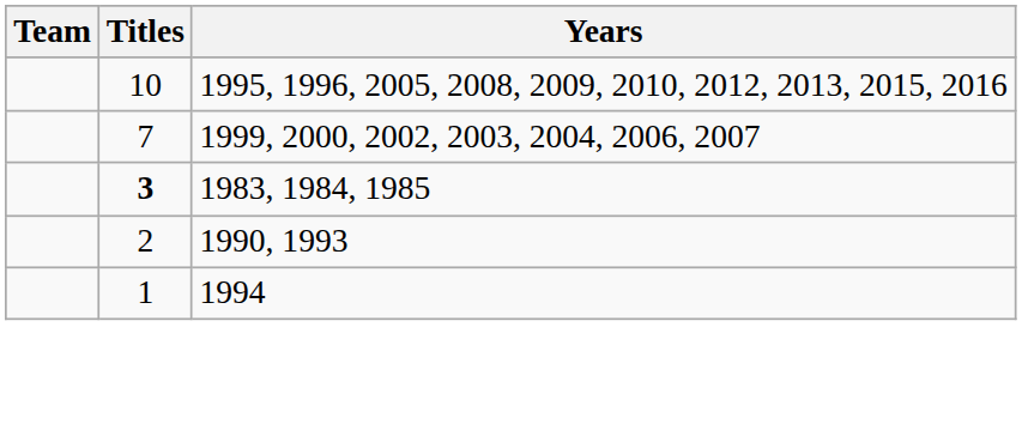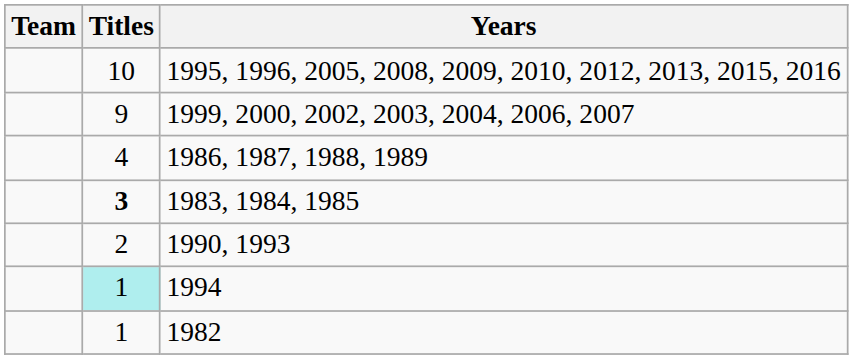1999, 2000, 2002, 2003, 2004, 2006, 2007 | Titles: 7 -> 9
+ row: 4 | 1986, 1987, 1988, 1989
1994 | Titles: no background -> paleturquoise background
+ row: 1 | 1982
